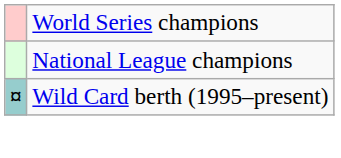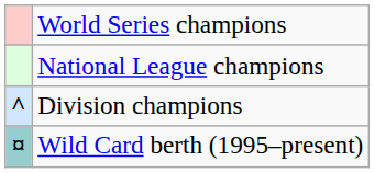+ row: ^ | Division champions
